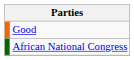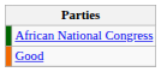rows swapped: African National Congress <-> Good
